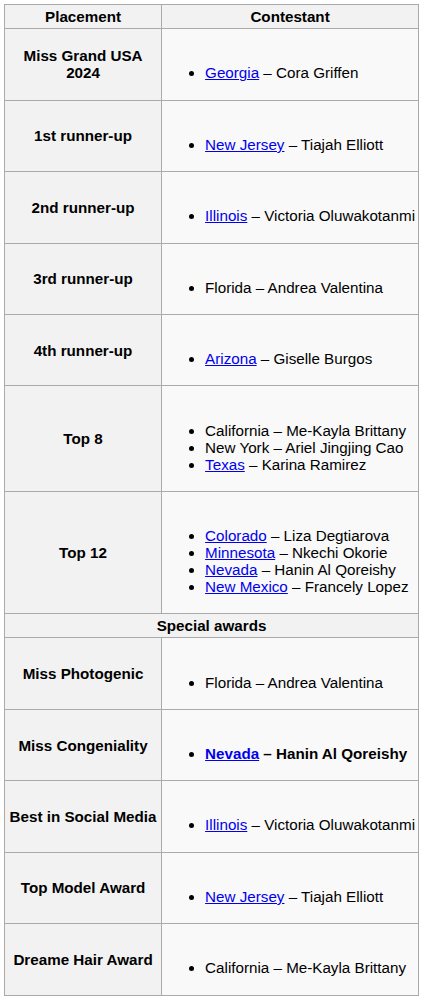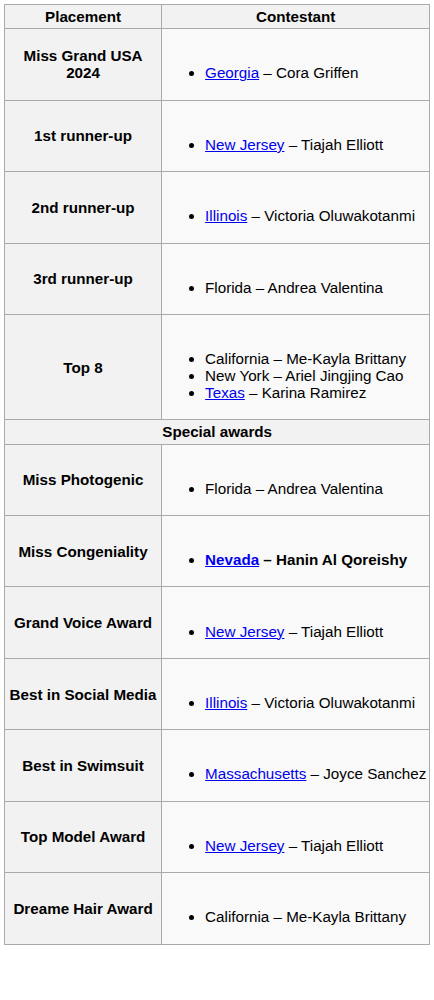- row: 4th runner-up | Arizona – Giselle Burgos
- row: Top 12 | Colorado – Liza Degtiarova Minnesota – Nkechi Okorie Nevada – Hanin Al Qoreishy New Mexico – Francely Lopez
+ row: Grand Voice Award | New Jersey – Tiajah Elliott
+ row: Best in Swimsuit | Massachusetts – Joyce Sanchez
